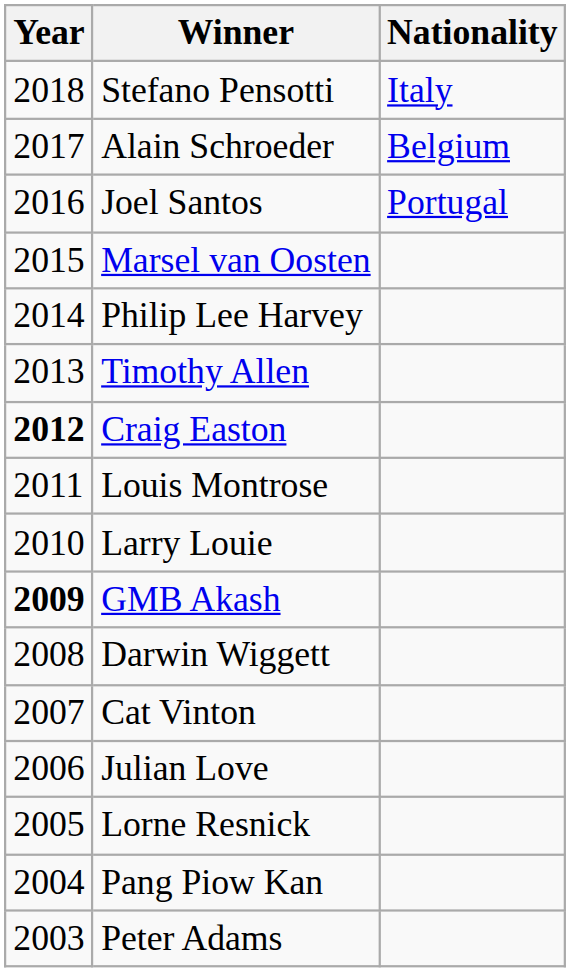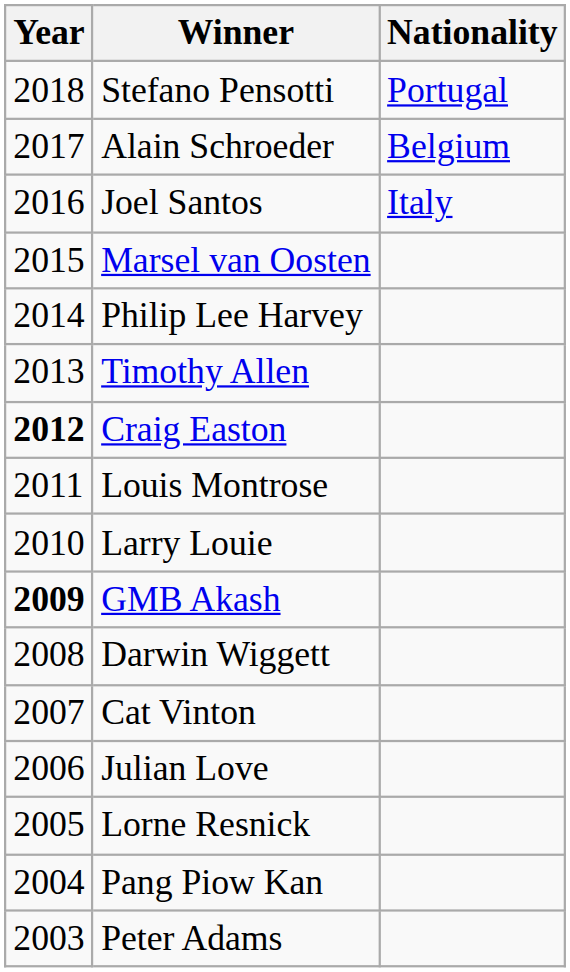Stefano Pensotti | Nationality: Italy -> Portugal
Joel Santos | Nationality: Portugal -> Italy
